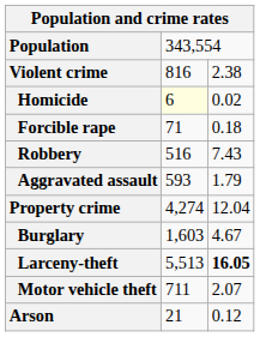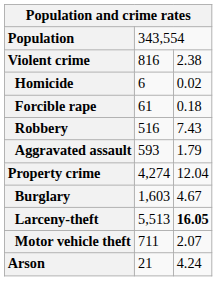Homicide | column 2: lightyellow background -> no background
Forcible rape | column 2: 71 -> 61
Arson | column 3: 0.12 -> 4.24
